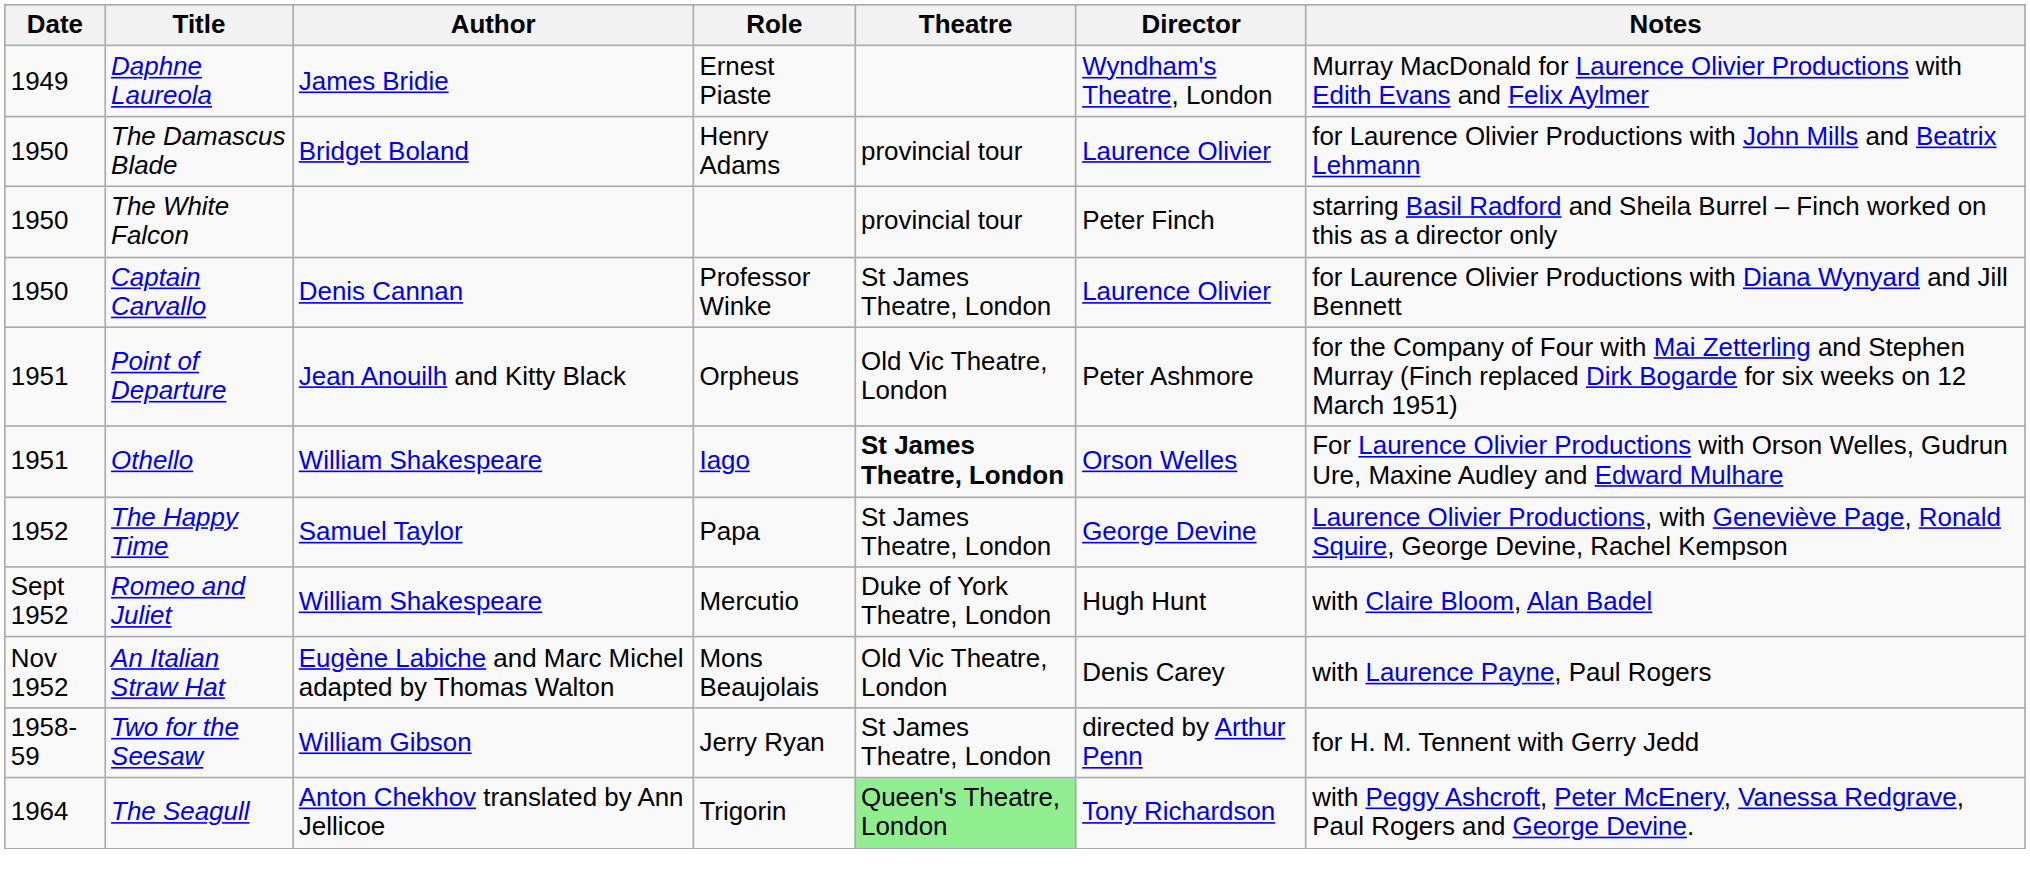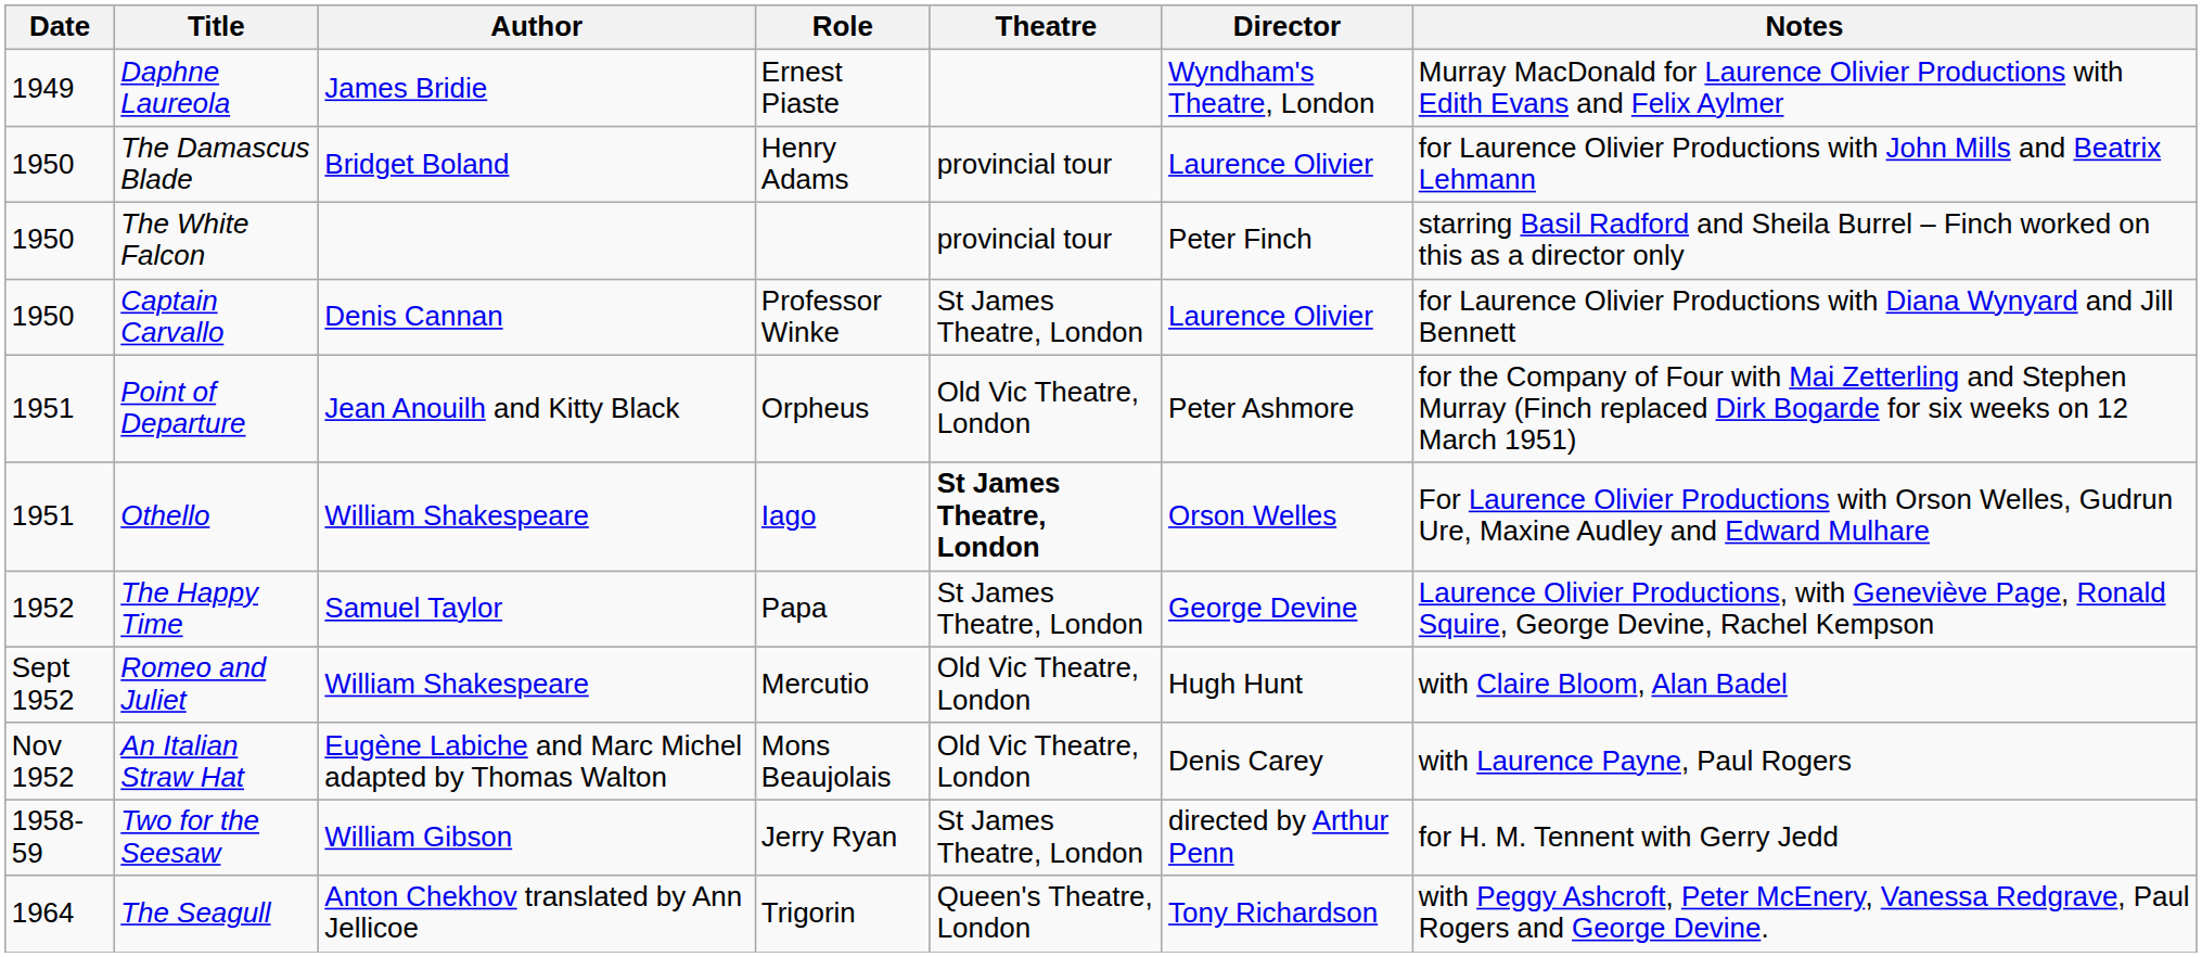Romeo and Juliet | Theatre: Duke of York Theatre, London -> Old Vic Theatre, London
The Seagull | Theatre: lightgreen background -> no background
